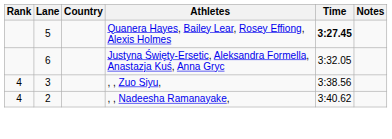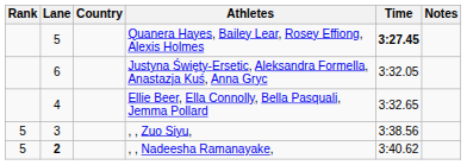+ row: 4 | Ellie Beer, Ella Connolly, Bella Pasquali, Jemma Pollard | 3:32.65
, , Zuo Siyu, | Rank: 4 -> 5
, , Nadeesha Ramanayake, | Rank: 4 -> 5
, , Nadeesha Ramanayake, | Lane: normal -> bold
